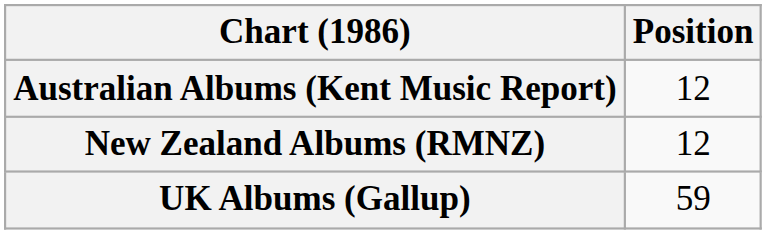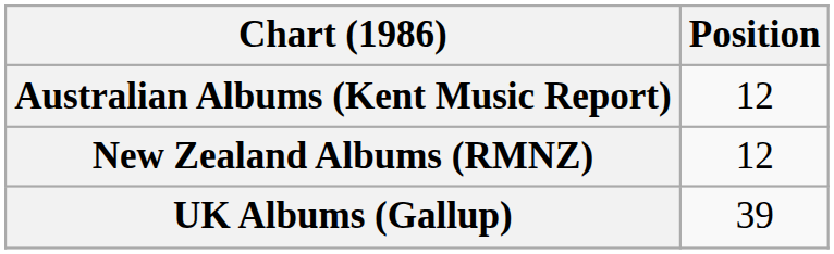UK Albums (Gallup) | Position: 59 -> 39
